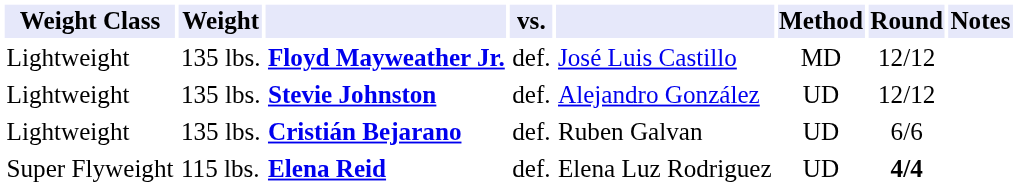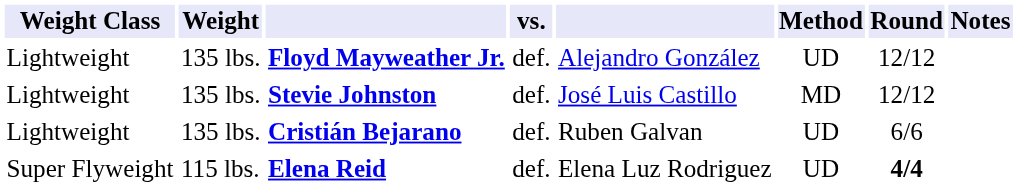Floyd Mayweather Jr. | column 5: José Luis Castillo -> Alejandro González
Floyd Mayweather Jr. | Method: MD -> UD
Stevie Johnston | column 5: Alejandro González -> José Luis Castillo
Stevie Johnston | Method: UD -> MD
